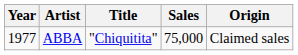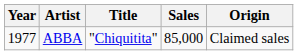ABBA | Sales: 75,000 -> 85,000
